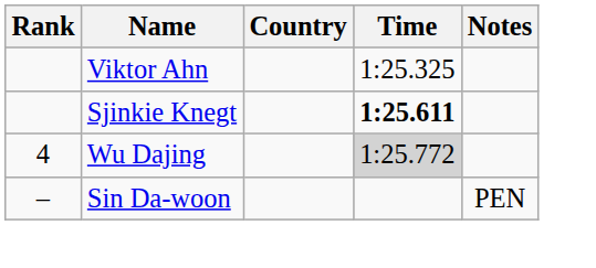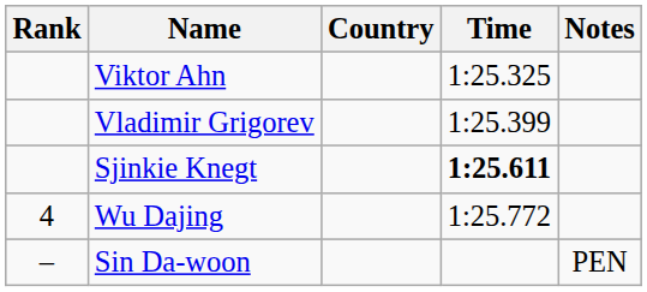+ row: Vladimir Grigorev | 1:25.399
Wu Dajing | Time: lightgrey background -> no background
